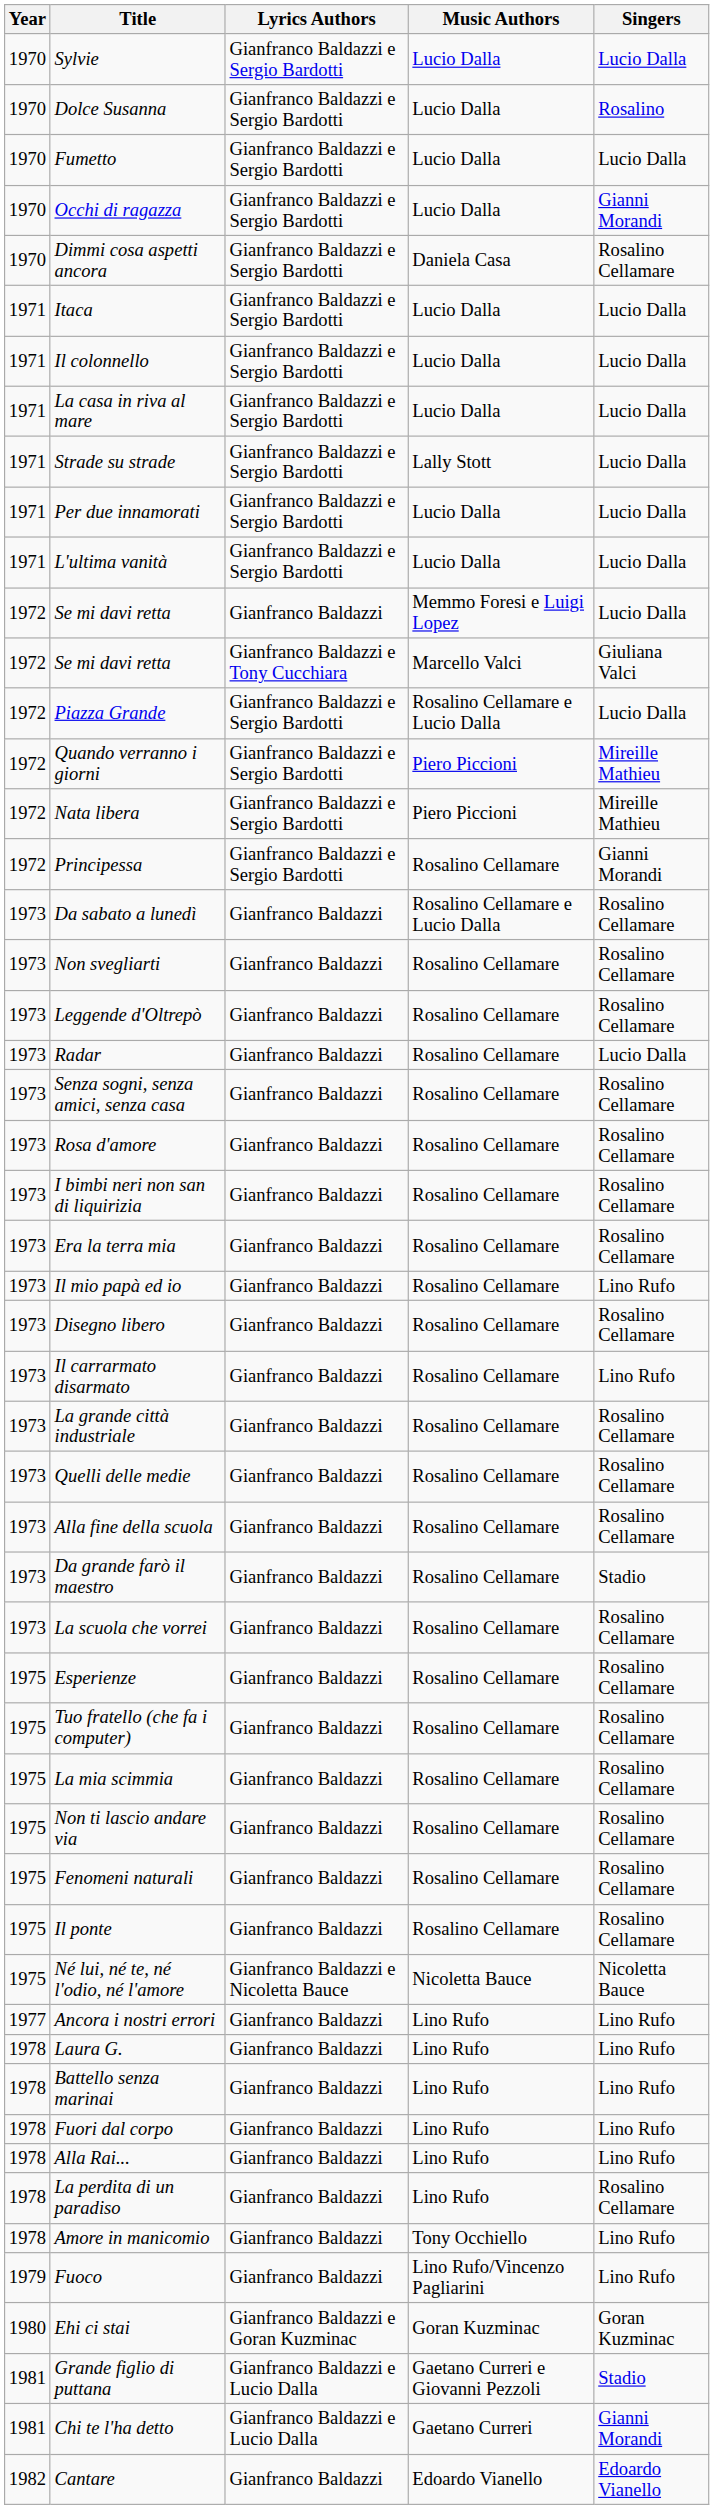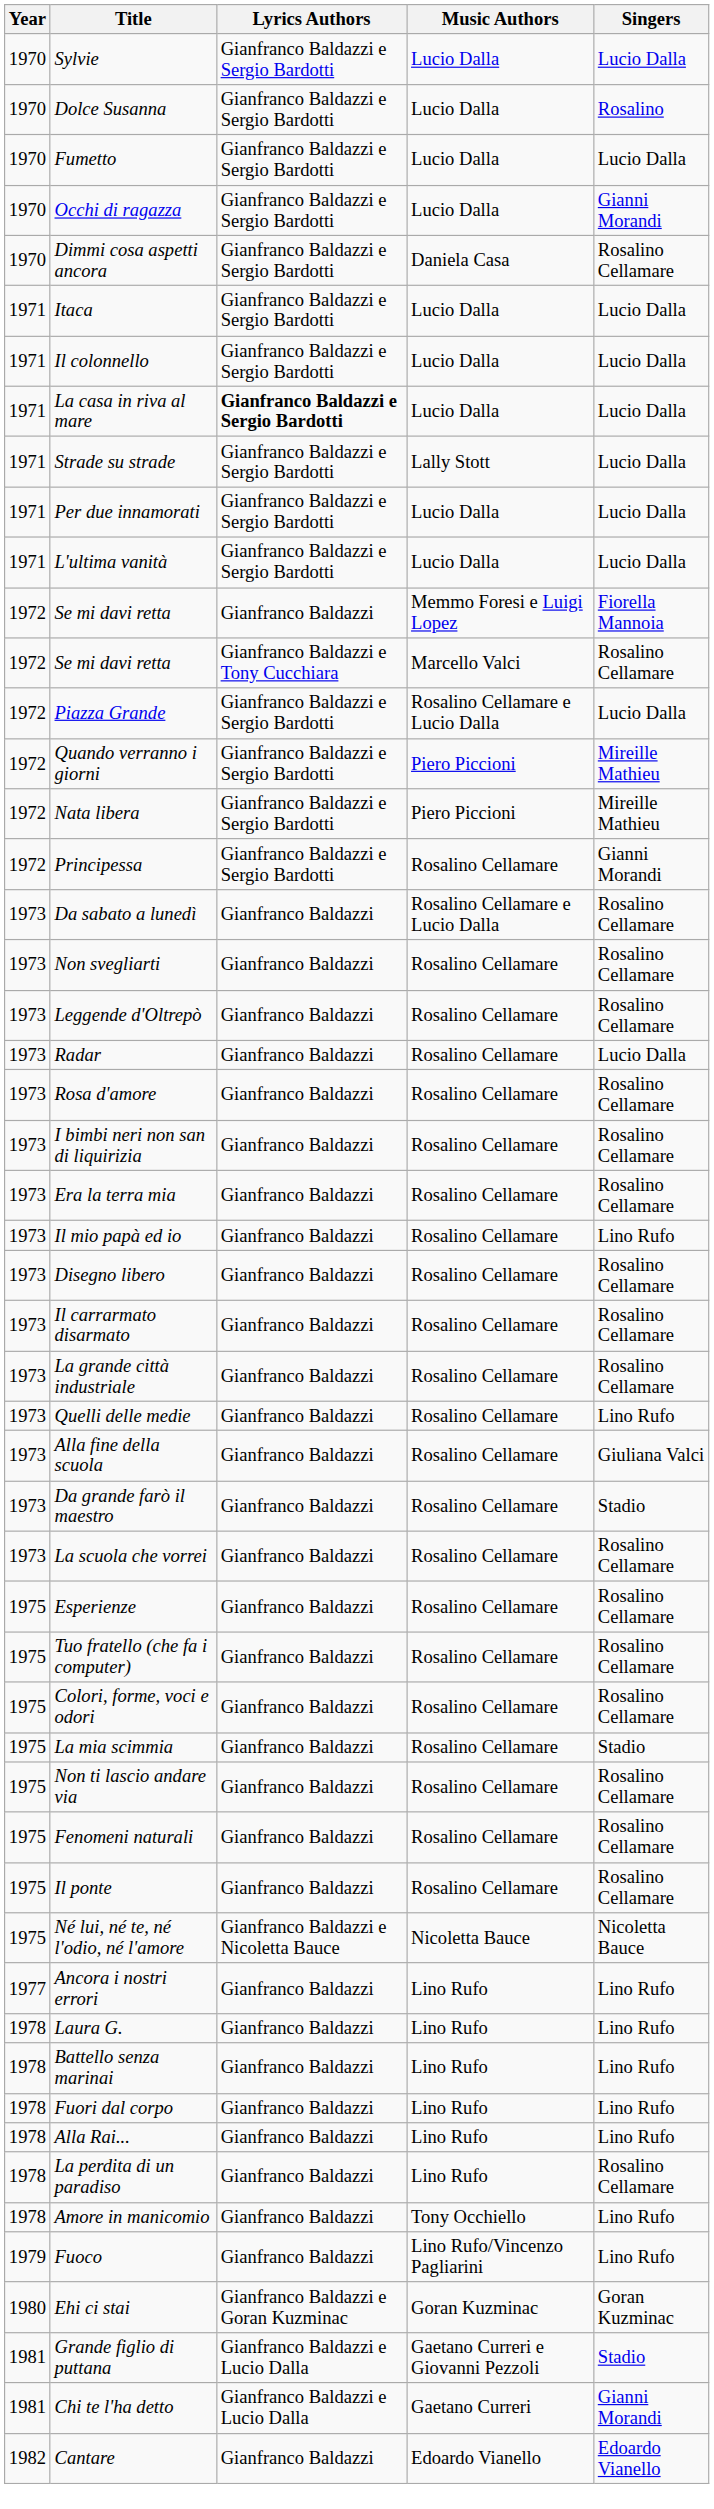La casa in riva al mare | Lyrics Authors: normal -> bold
Se mi davi retta / Memmo Foresi e Luigi Lopez | Singers: Lucio Dalla -> Fiorella Mannoia
Se mi davi retta / Marcello Valci | Singers: Giuliana Valci -> Rosalino Cellamare
- row: 1973 | Senza sogni, senza amici, senza casa | Gianfranco Baldazzi | Rosalino Cellamare | Rosalino Cellamare
Il carrarmato disarmato | Singers: Lino Rufo -> Rosalino Cellamare
Quelli delle medie | Singers: Rosalino Cellamare -> Lino Rufo
Alla fine della scuola | Singers: Rosalino Cellamare -> Giuliana Valci
+ row: 1975 | Colori, forme, voci e odori | Gianfranco Baldazzi | Rosalino Cellamare | Rosalino Cellamare
La mia scimmia | Singers: Rosalino Cellamare -> Stadio
